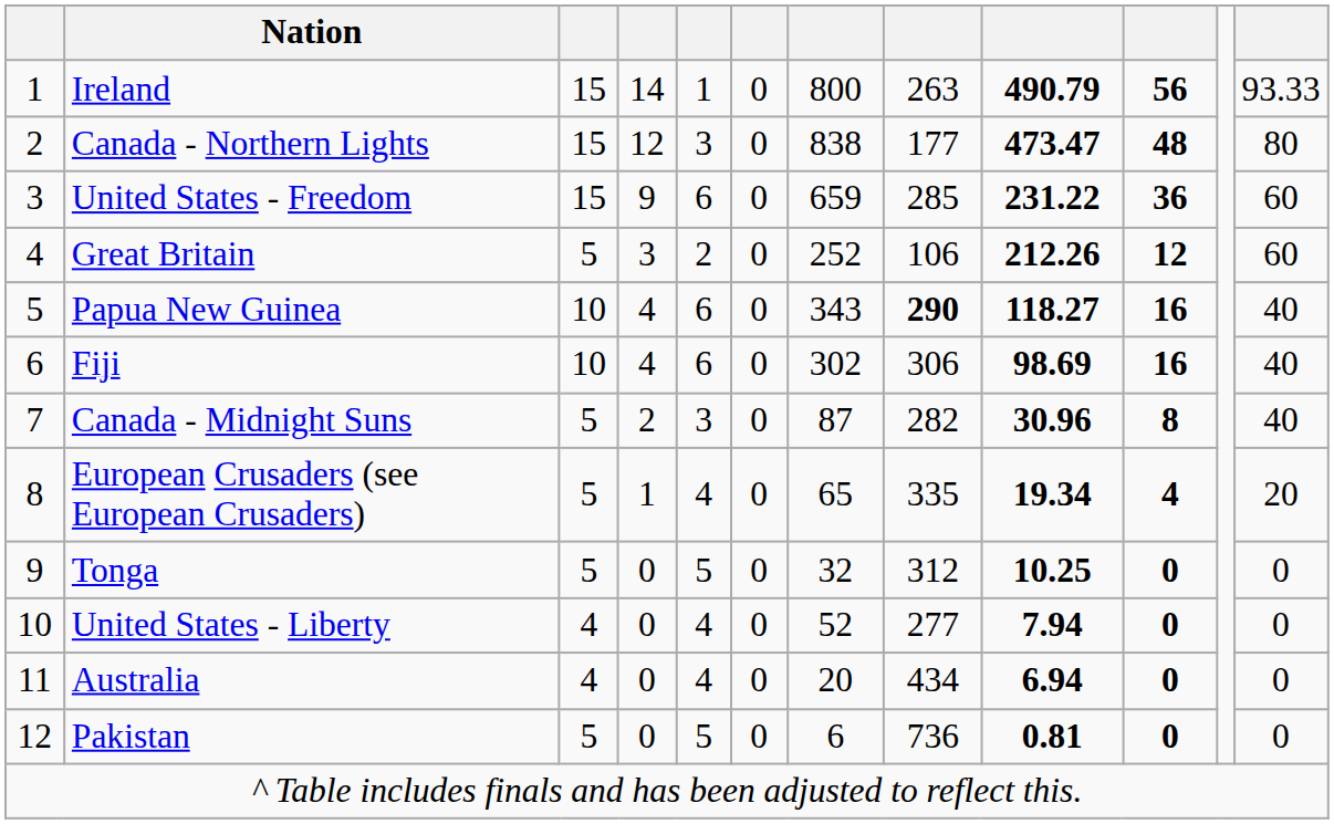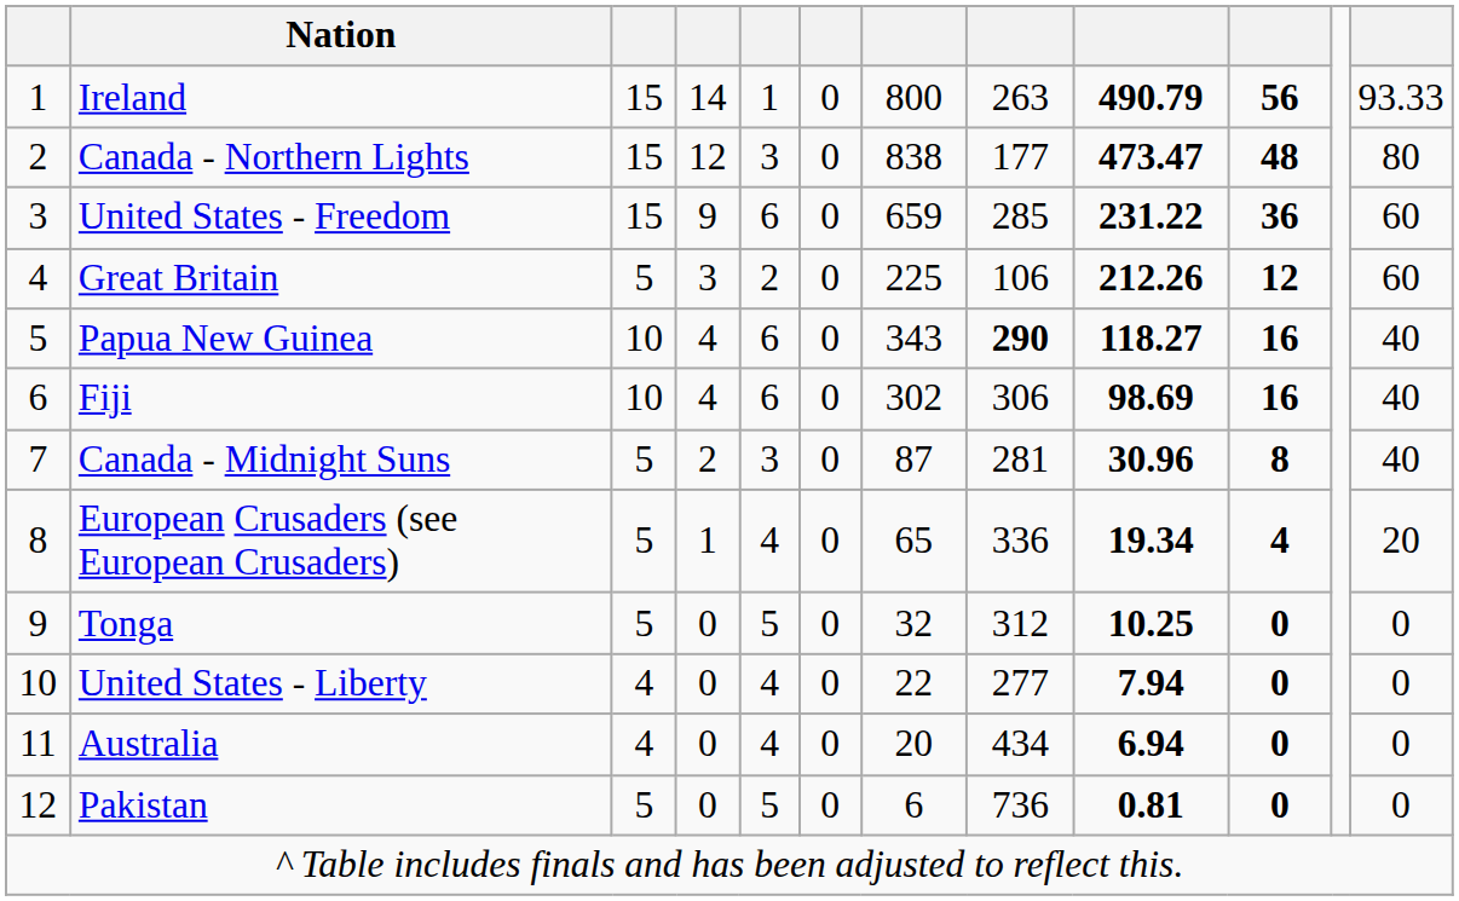Great Britain | column 7: 252 -> 225
Canada - Midnight Suns | column 8: 282 -> 281
European Crusaders (see European Crusaders) | column 8: 335 -> 336
United States - Liberty | column 7: 52 -> 22
